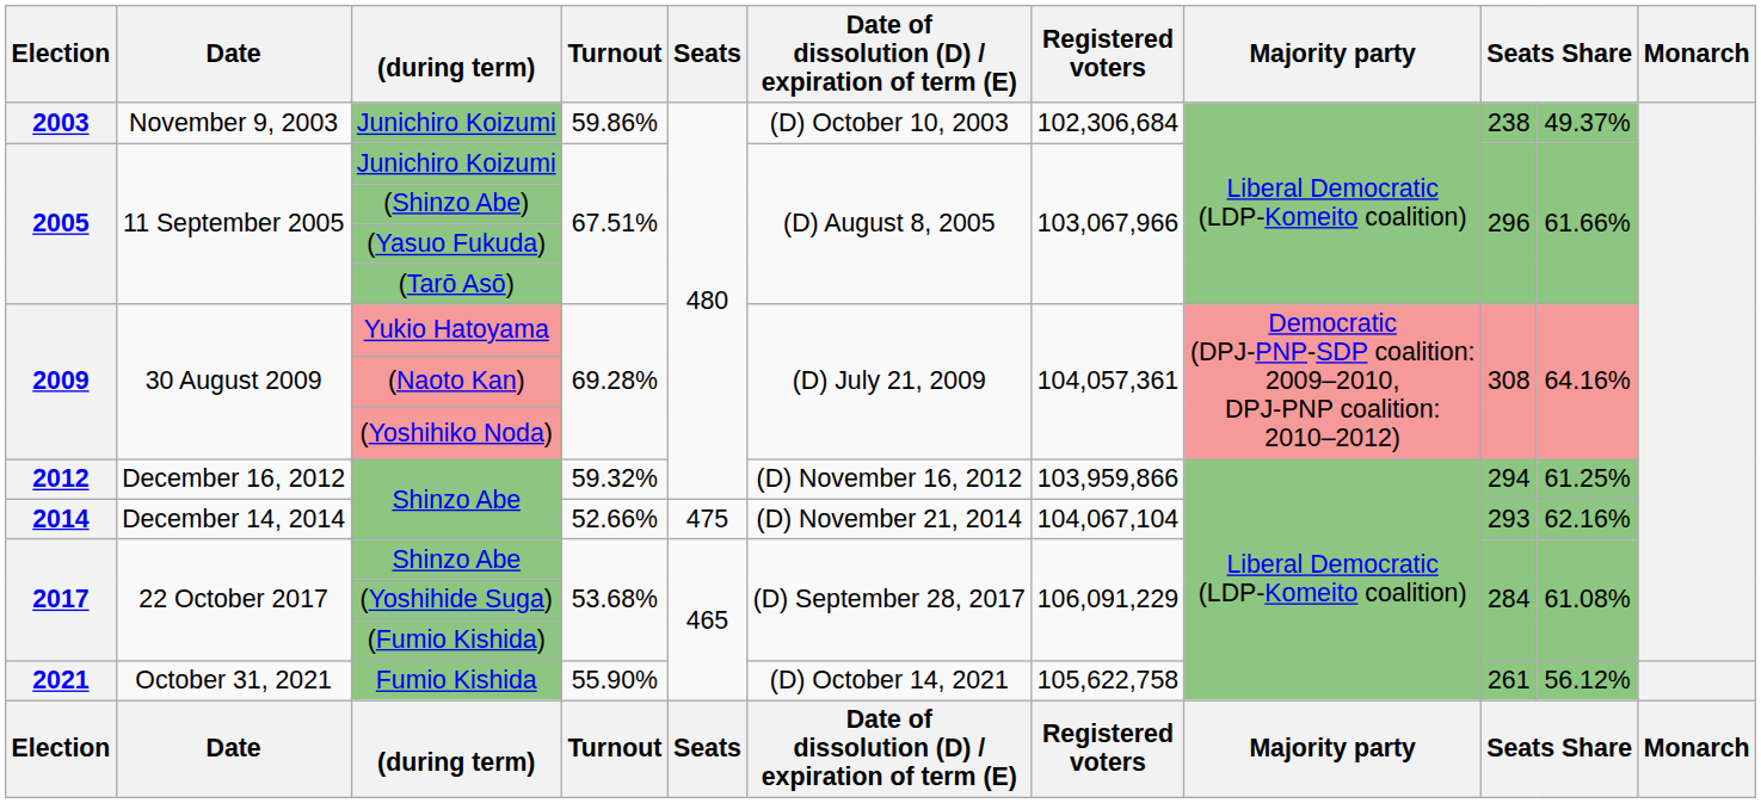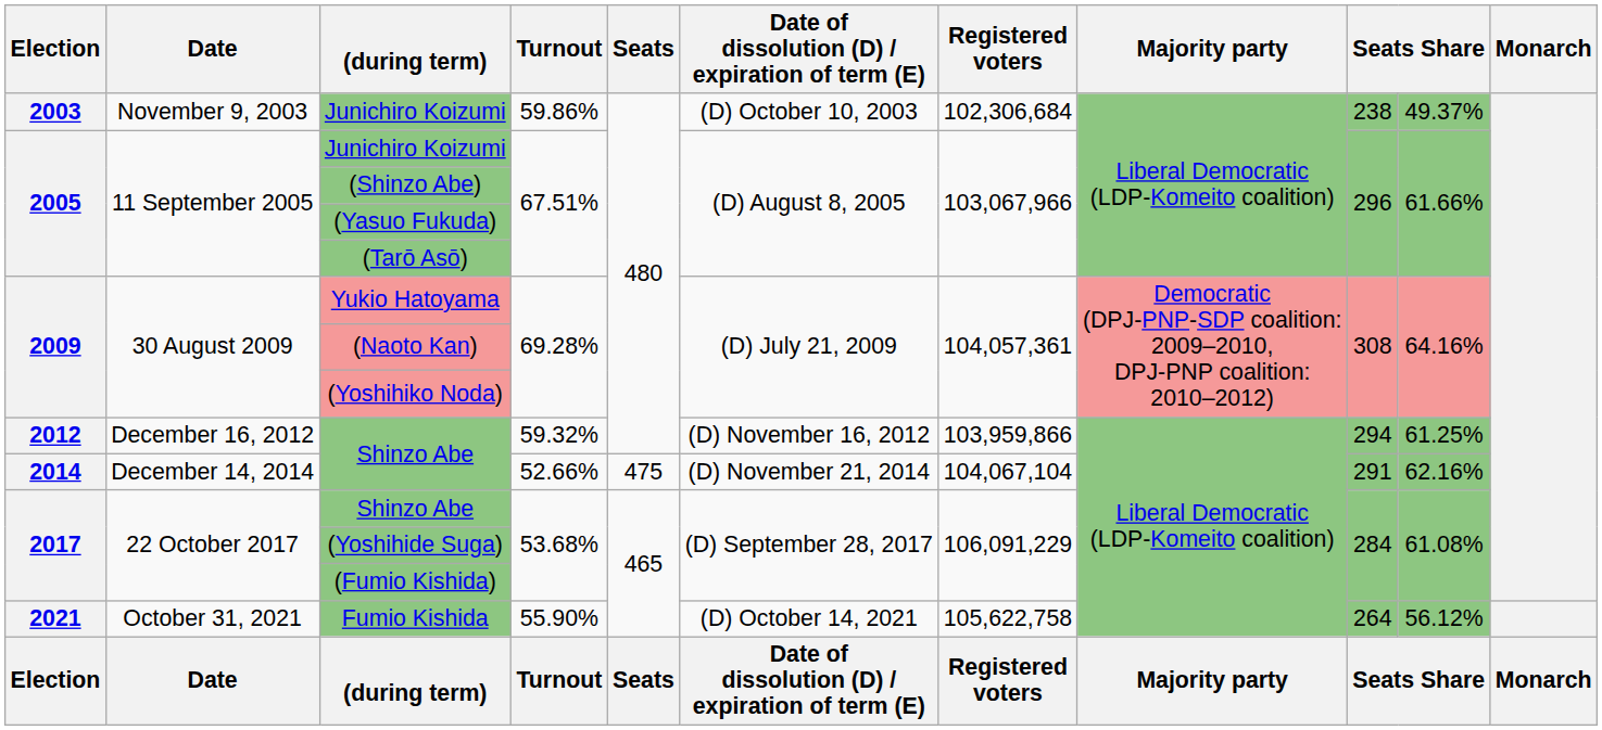2014 / Shinzo Abe | column 9: 293 -> 291
Fumio Kishida | column 9: 261 -> 264
